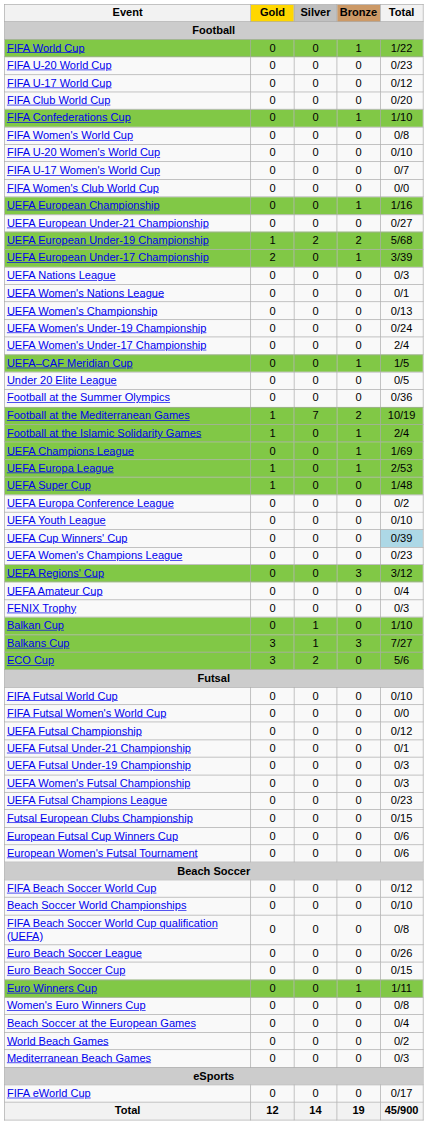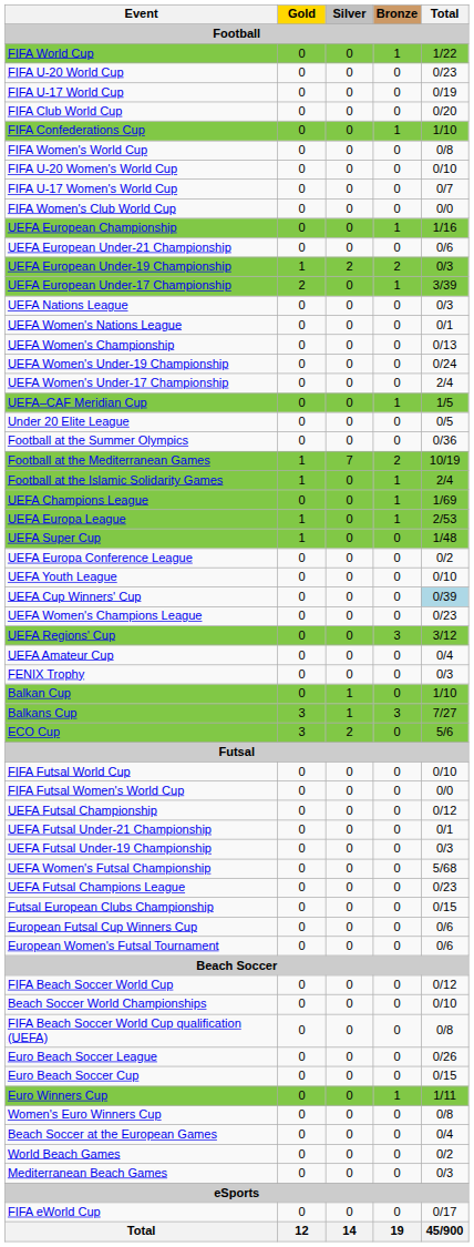FIFA U-17 World Cup | Total: 0/12 -> 0/19
UEFA European Under-21 Championship | Total: 0/27 -> 0/6
UEFA European Under-19 Championship | Total: 5/68 -> 0/3
UEFA Women's Futsal Championship | Total: 0/3 -> 5/68
